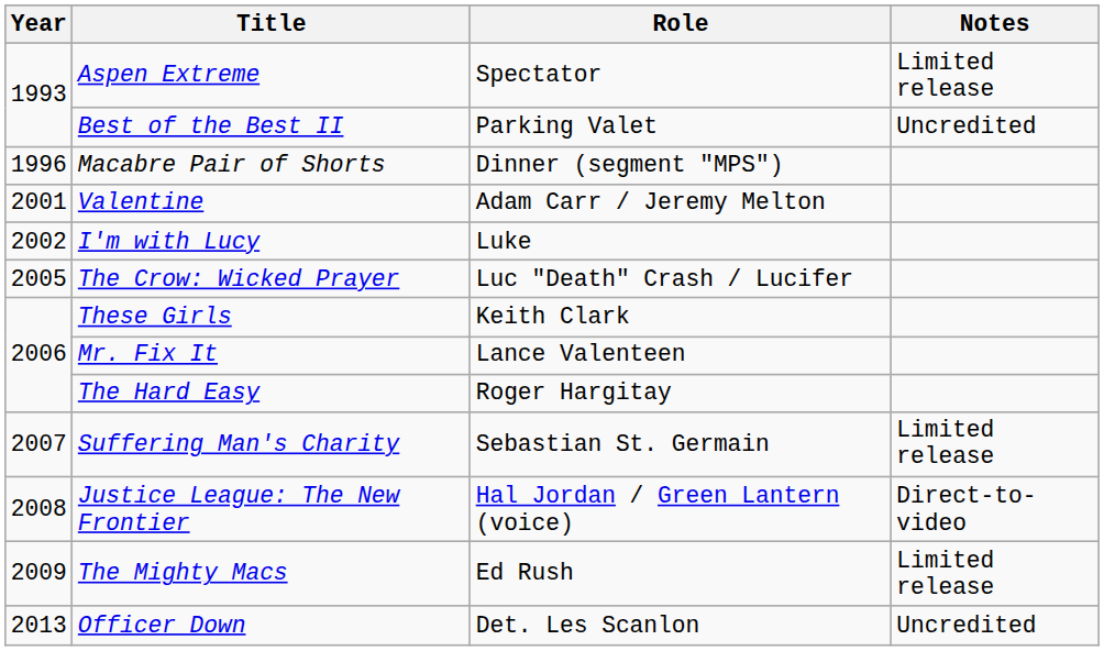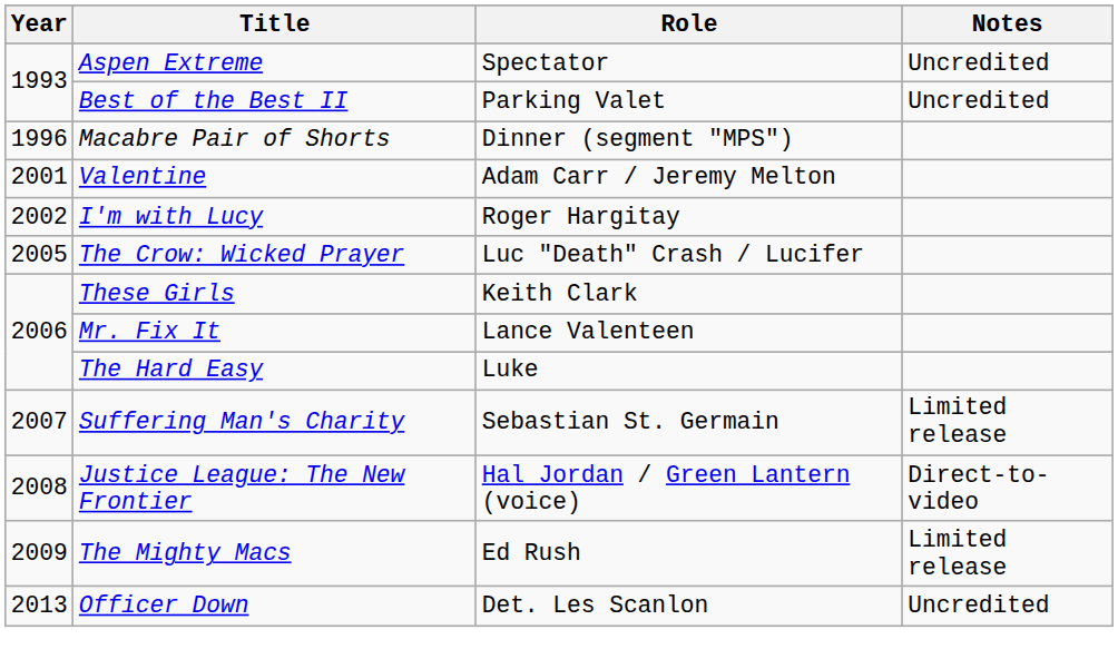Aspen Extreme | Notes: Limited release -> Uncredited
I'm with Lucy | Role: Luke -> Roger Hargitay
The Hard Easy | Role: Roger Hargitay -> Luke
